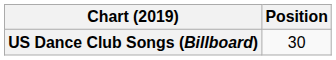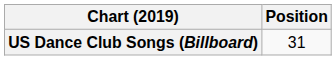US Dance Club Songs (Billboard) | Position: 30 -> 31
